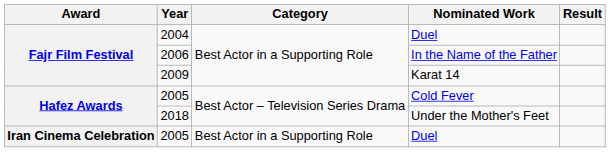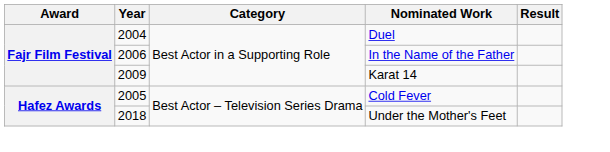- row: Iran Cinema Celebration | 2005 | Best Actor in a Supporting Role | Duel
